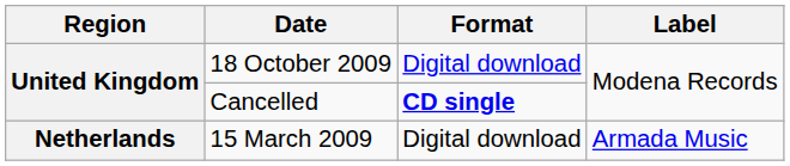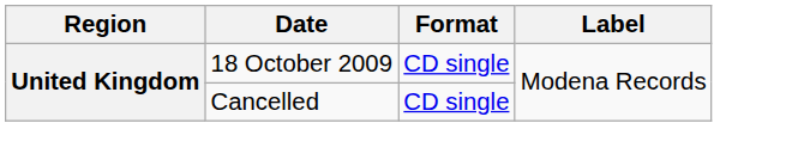18 October 2009 | Format: Digital download -> CD single
Cancelled | Format: bold -> normal
- row: Netherlands | 15 March 2009 | Digital download | Armada Music
